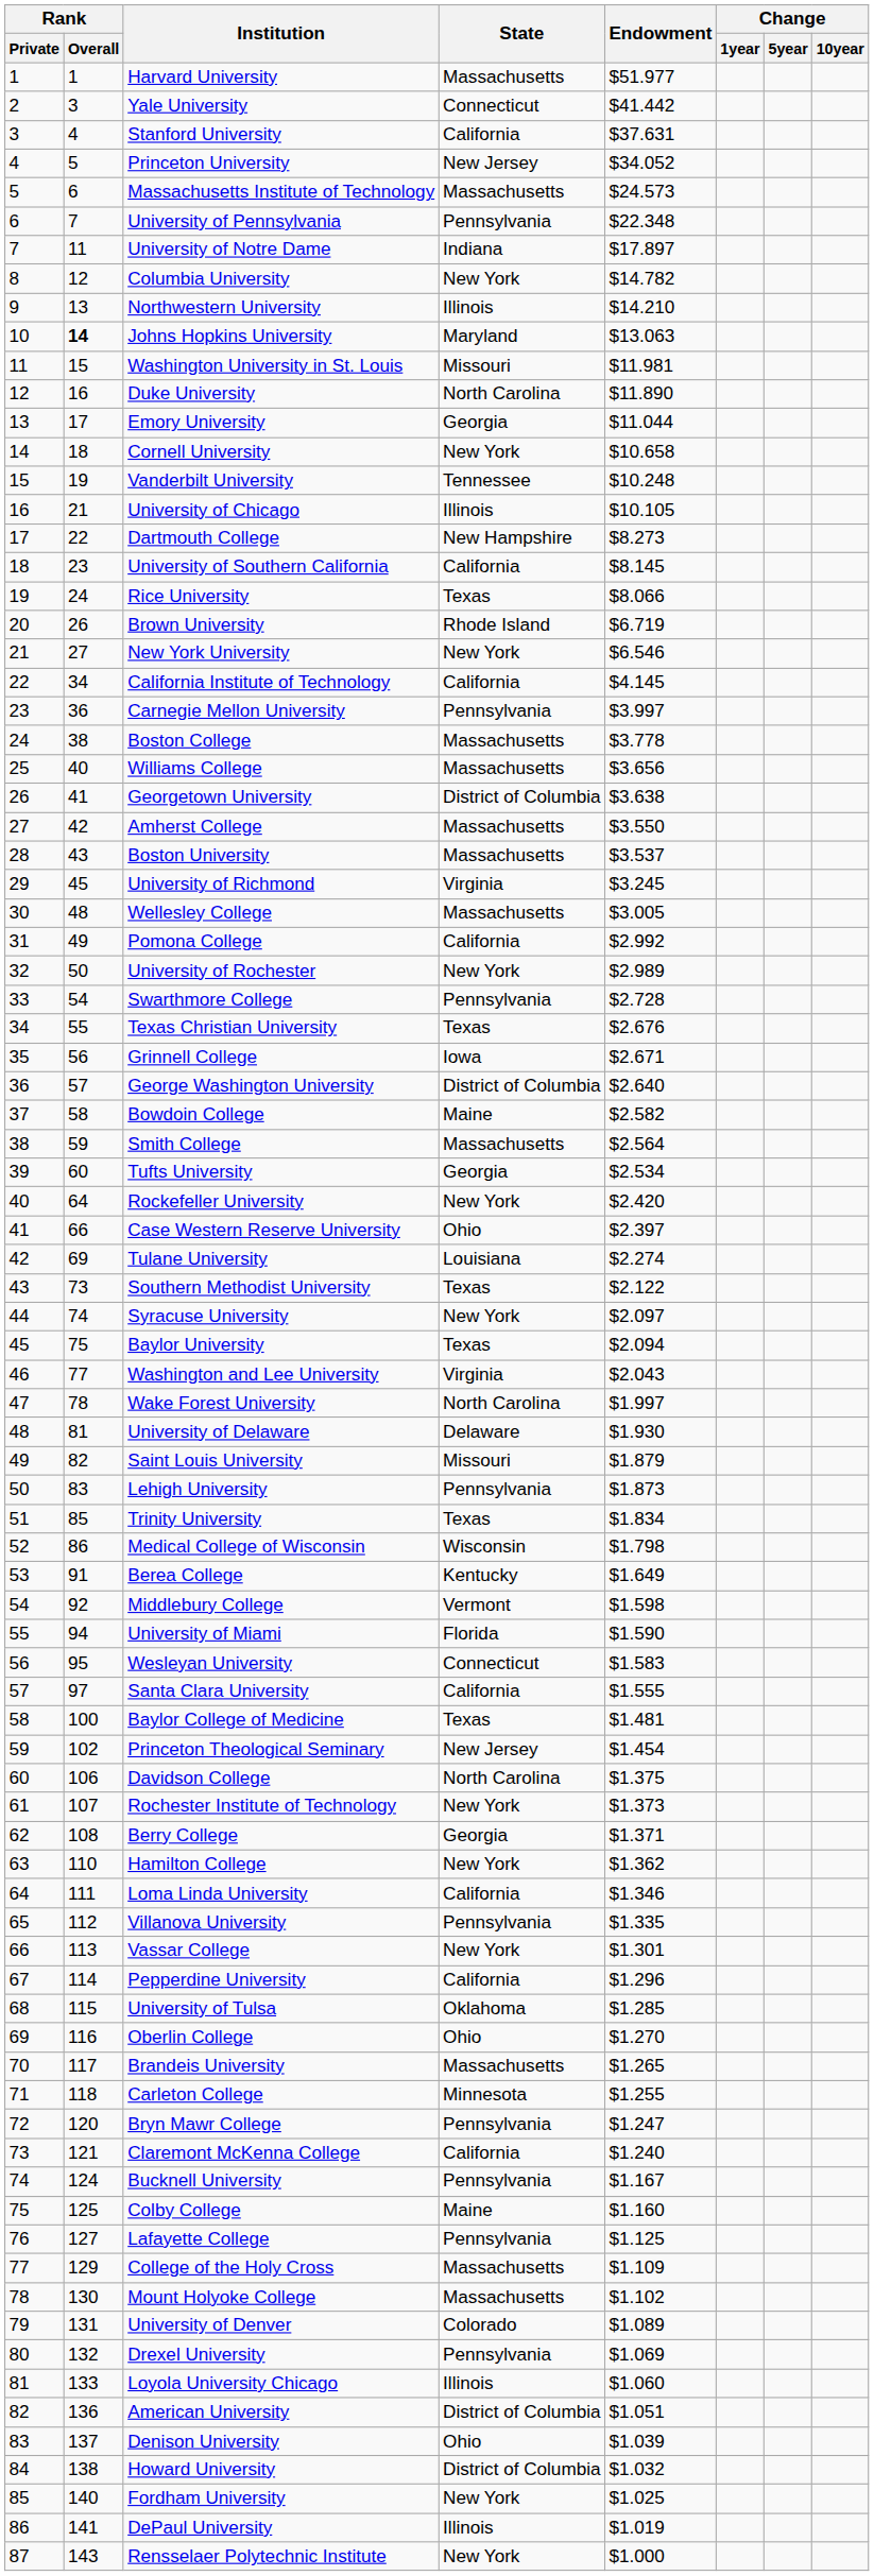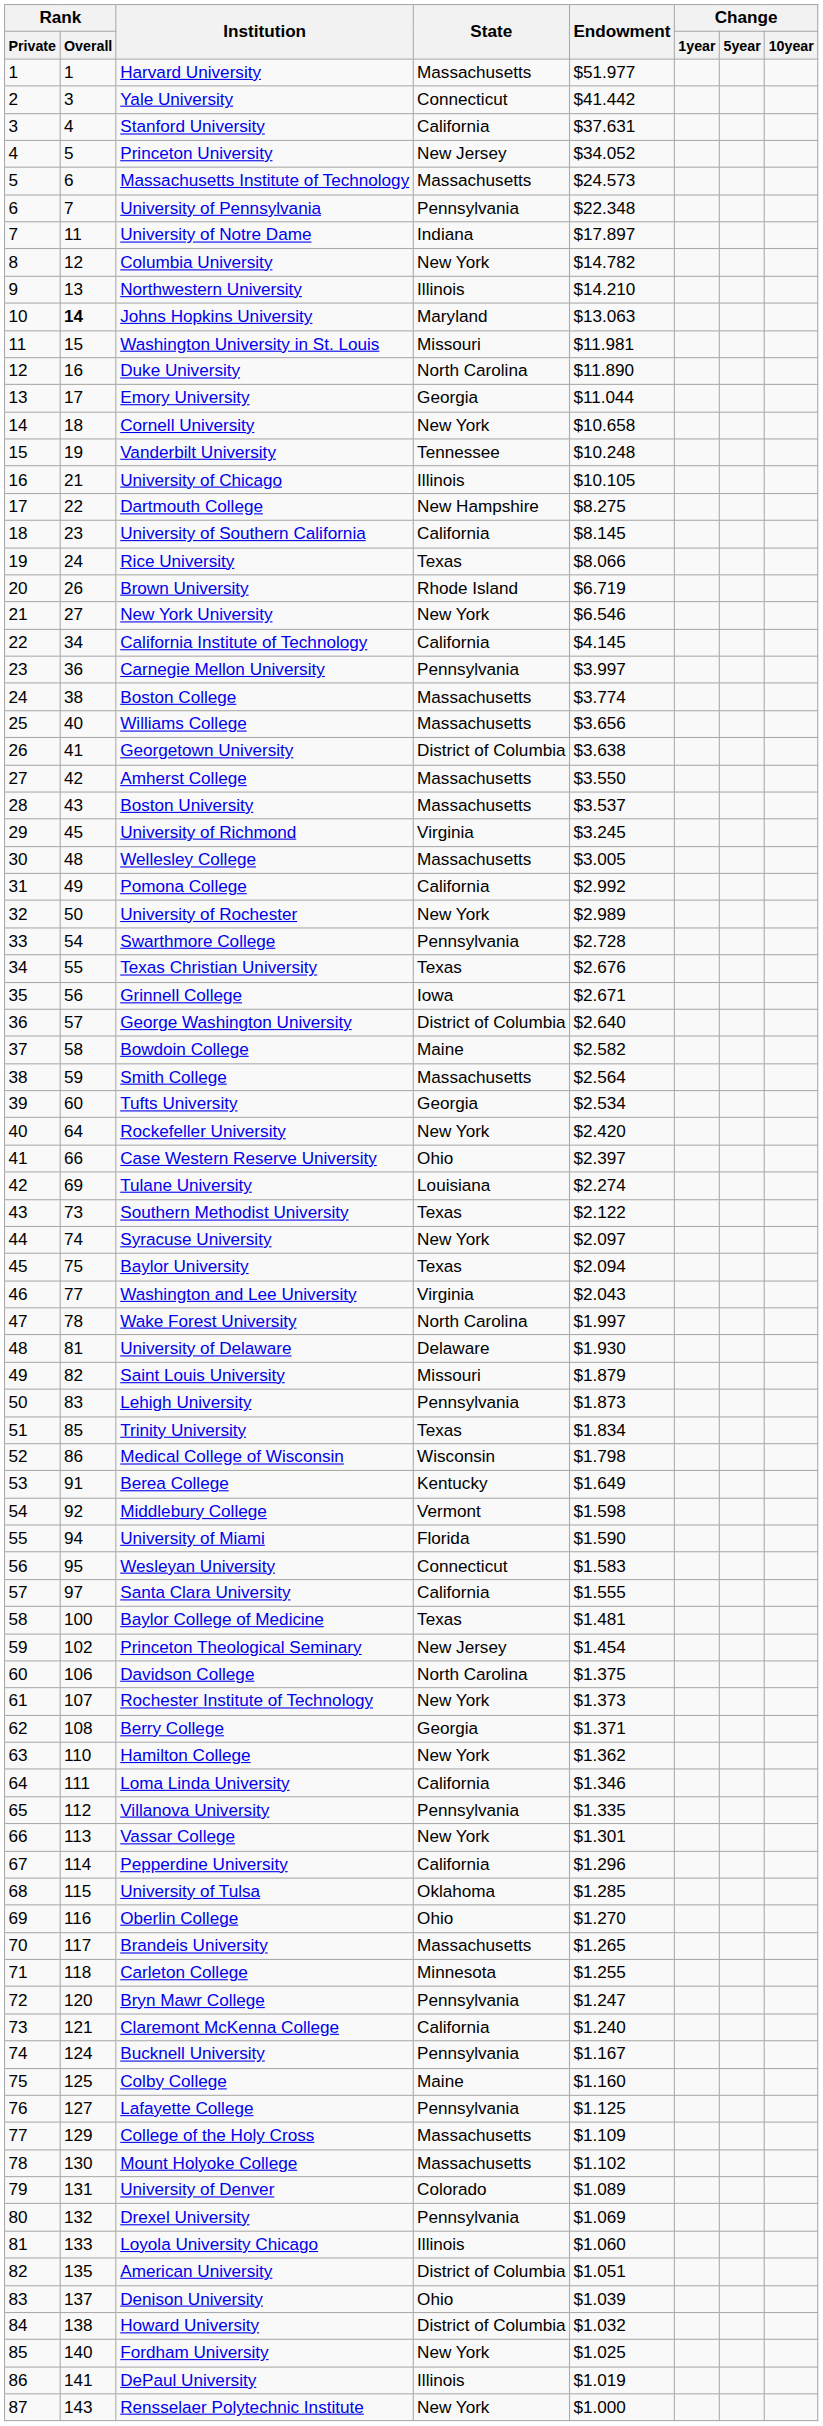Dartmouth College | Endowment: $8.273 -> $8.275
Boston College | Endowment: $3.778 -> $3.774
American University | Rank / Overall: 136 -> 135
